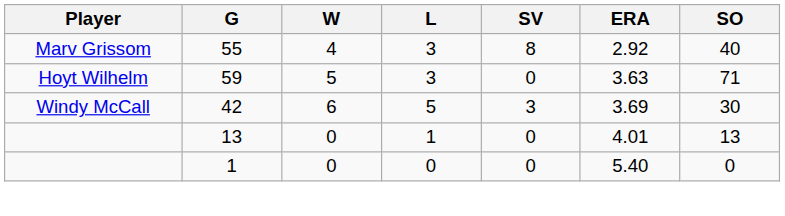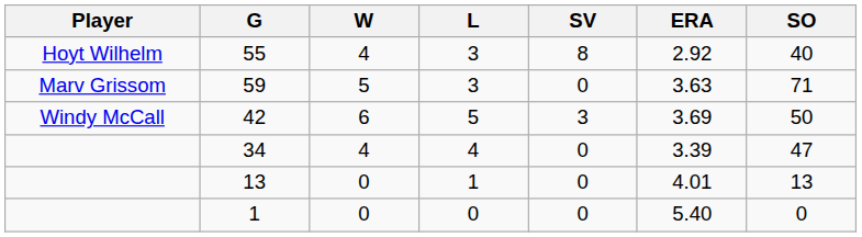55 | Player: Marv Grissom -> Hoyt Wilhelm
59 | Player: Hoyt Wilhelm -> Marv Grissom
42 | SO: 30 -> 50
+ row: 34 | 4 | 4 | 0 | 3.39 | 47
